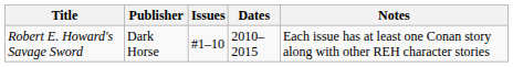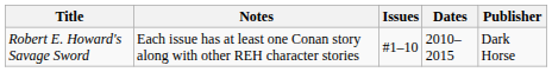columns swapped: Publisher <-> Notes
